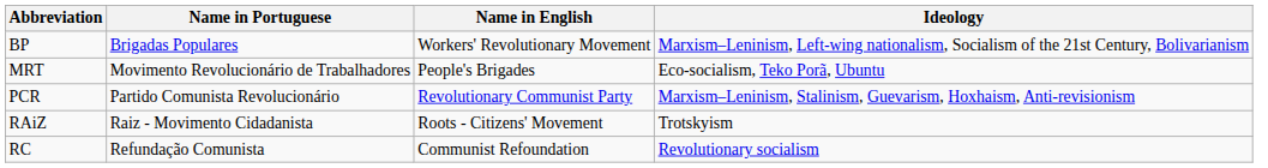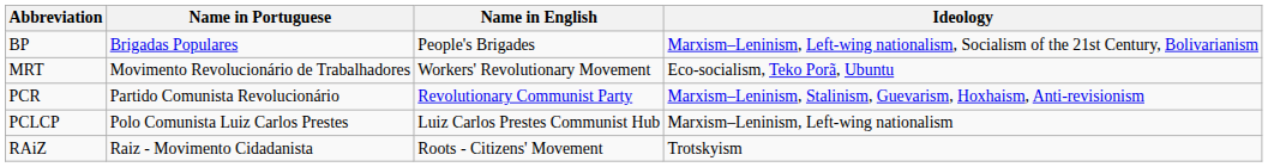BP | Name in English: Workers' Revolutionary Movement -> People's Brigades
MRT | Name in English: People's Brigades -> Workers' Revolutionary Movement
+ row: PCLCP | Polo Comunista Luiz Carlos Prestes | Luiz Carlos Prestes Communist Hub | Marxism–Leninism, Left-wing nationalism
- row: RC | Refundação Comunista | Communist Refoundation | Revolutionary socialism
